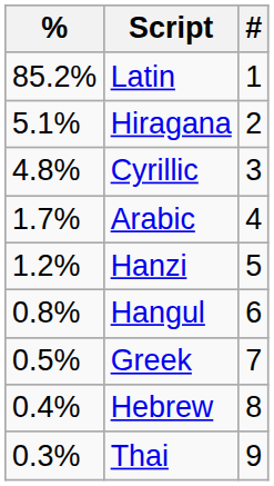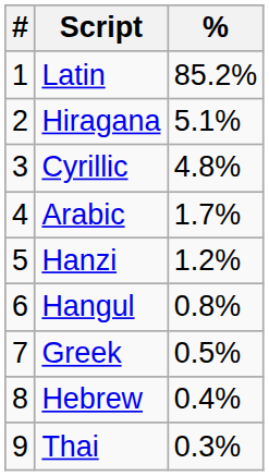columns swapped: # <-> %
